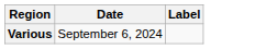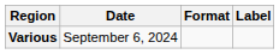+ column: Format
